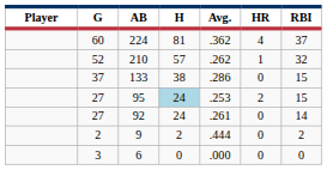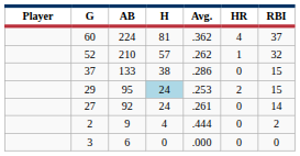95 | G: 27 -> 29
9 | H: 2 -> 4
